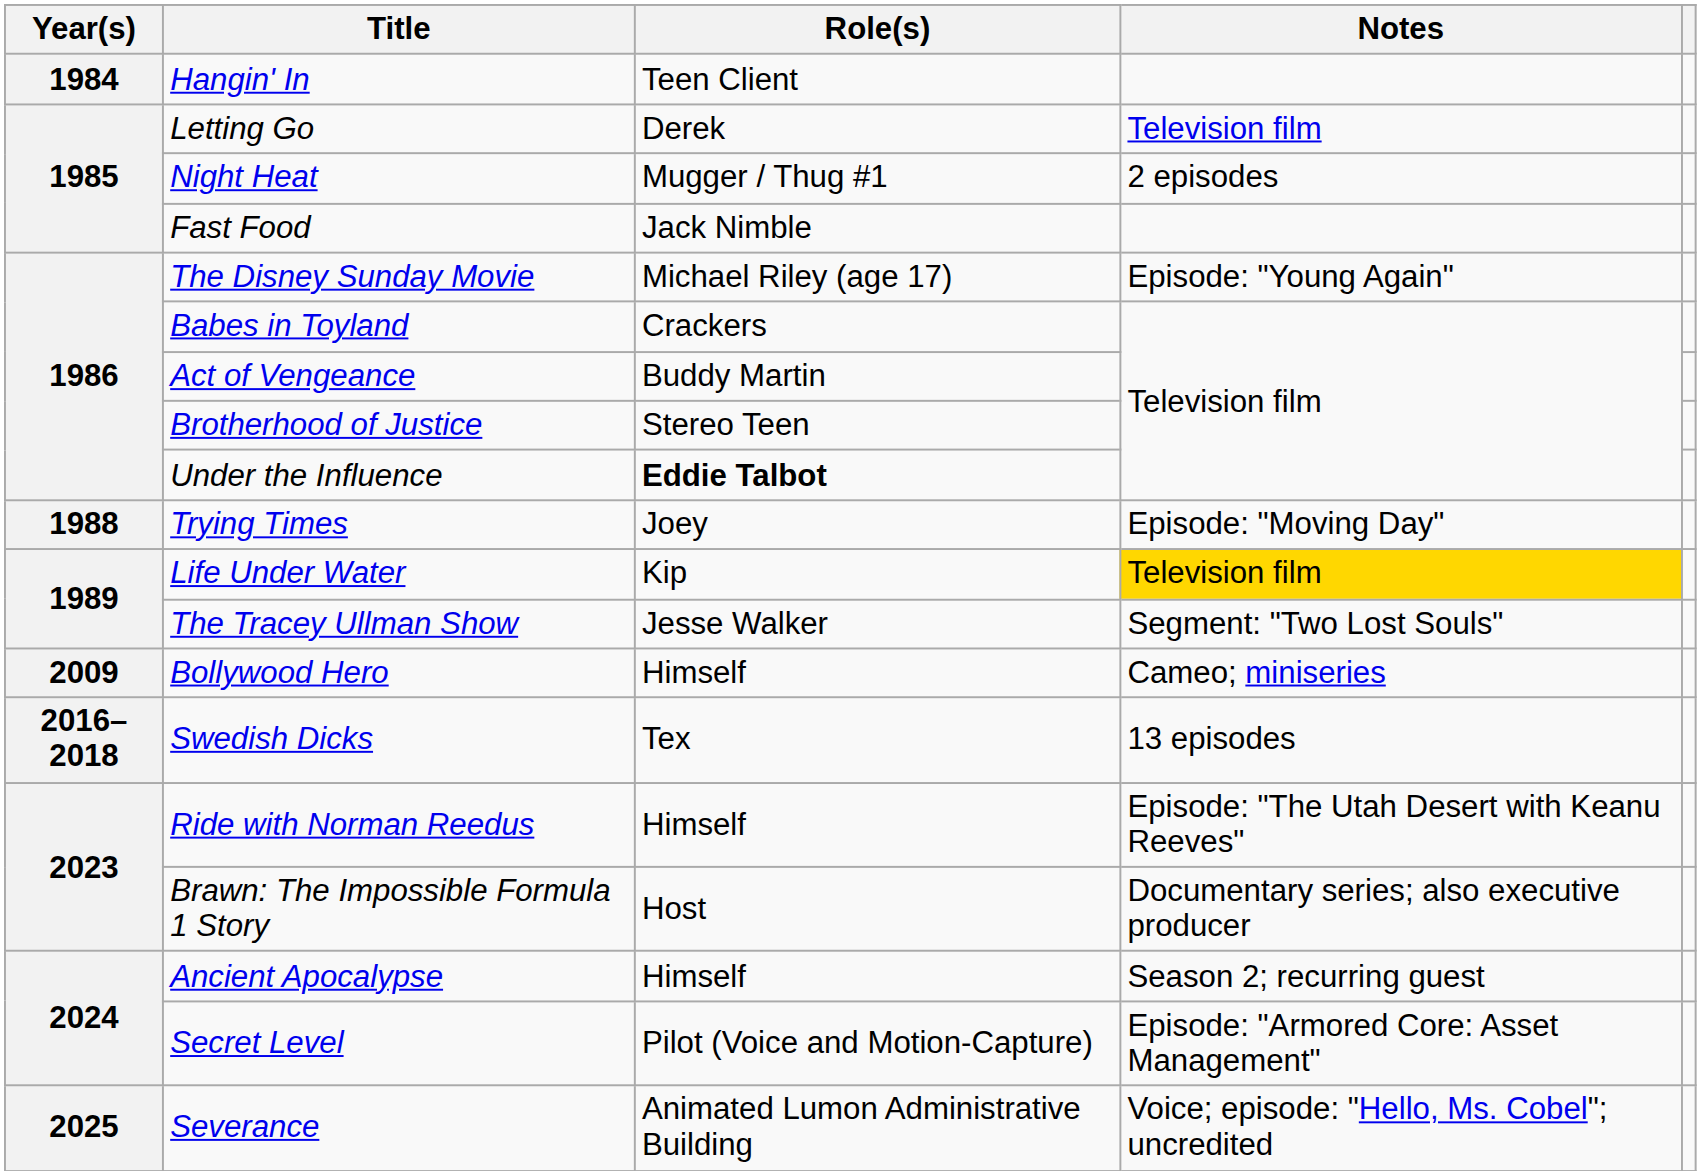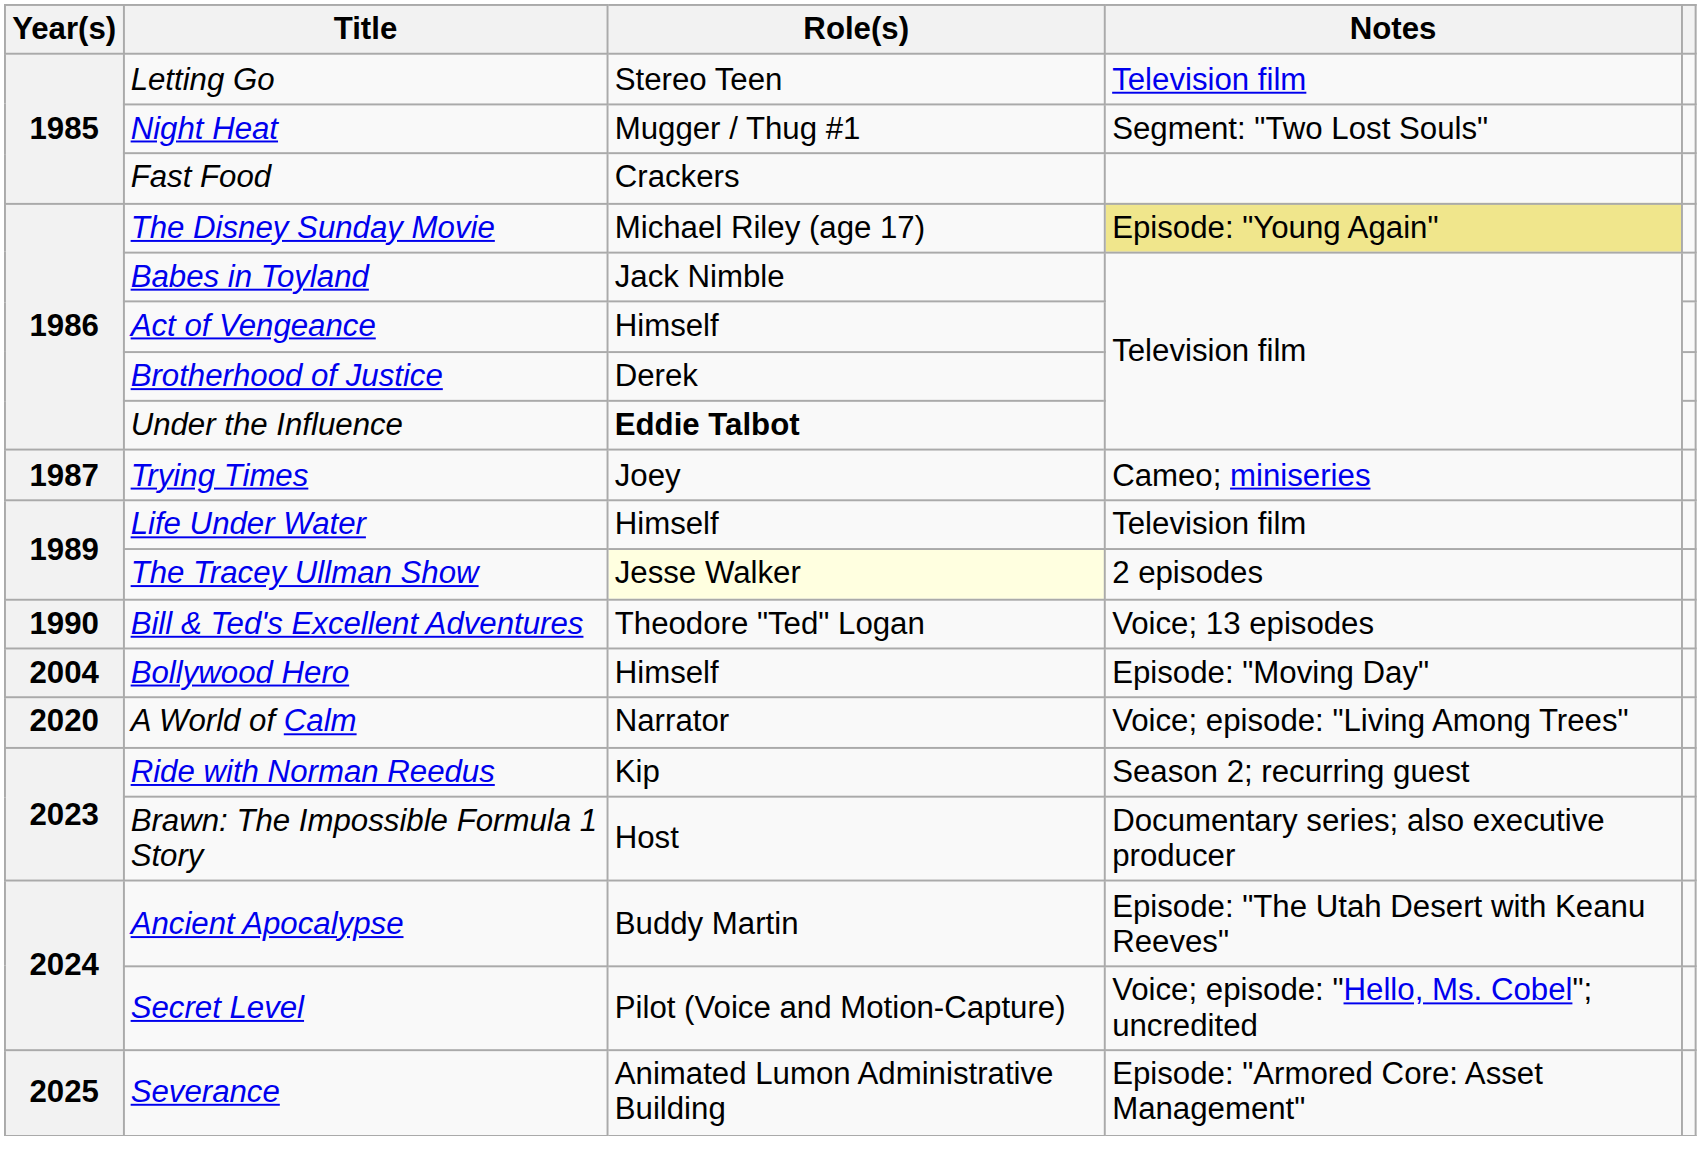- row: 1984 | Hangin' In | Teen Client
Letting Go | Role(s): Derek -> Stereo Teen
Night Heat | Notes: 2 episodes -> Segment: "Two Lost Souls"
Fast Food | Role(s): Jack Nimble -> Crackers
The Disney Sunday Movie | Notes: no background -> khaki background
Babes in Toyland | Role(s): Crackers -> Jack Nimble
Act of Vengeance | Role(s): Buddy Martin -> Himself
Brotherhood of Justice | Role(s): Stereo Teen -> Derek
Trying Times | Year(s): 1988 -> 1987
Trying Times | Notes: Episode: "Moving Day" -> Cameo; miniseries
Life Under Water | Role(s): Kip -> Himself
Life Under Water | Notes: gold background -> no background
The Tracey Ullman Show | Role(s): no background -> lightyellow background
The Tracey Ullman Show | Notes: Segment: "Two Lost Souls" -> 2 episodes
+ row: 1990 | Bill & Ted's Excellent Adventures | Theodore "Ted" Logan | Voice; 13 episodes
Bollywood Hero | Year(s): 2009 -> 2004
Bollywood Hero | Notes: Cameo; miniseries -> Episode: "Moving Day"
- row: 2016–2018 | Swedish Dicks | Tex | 13 episodes
+ row: 2020 | A World of Calm | Narrator | Voice; episode: "Living Among Trees"
Ride with Norman Reedus | Role(s): Himself -> Kip
Ride with Norman Reedus | Notes: Episode: "The Utah Desert with Keanu Reeves" -> Season 2; recurring guest
Ancient Apocalypse | Role(s): Himself -> Buddy Martin
Ancient Apocalypse | Notes: Season 2; recurring guest -> Episode: "The Utah Desert with Keanu Reeves"
Secret Level | Notes: Episode: "Armored Core: Asset Management" -> Voice; episode: "Hello, Ms. Cobel"; uncredited
Severance | Notes: Voice; episode: "Hello, Ms. Cobel"; uncredited -> Episode: "Armored Core: Asset Management"
